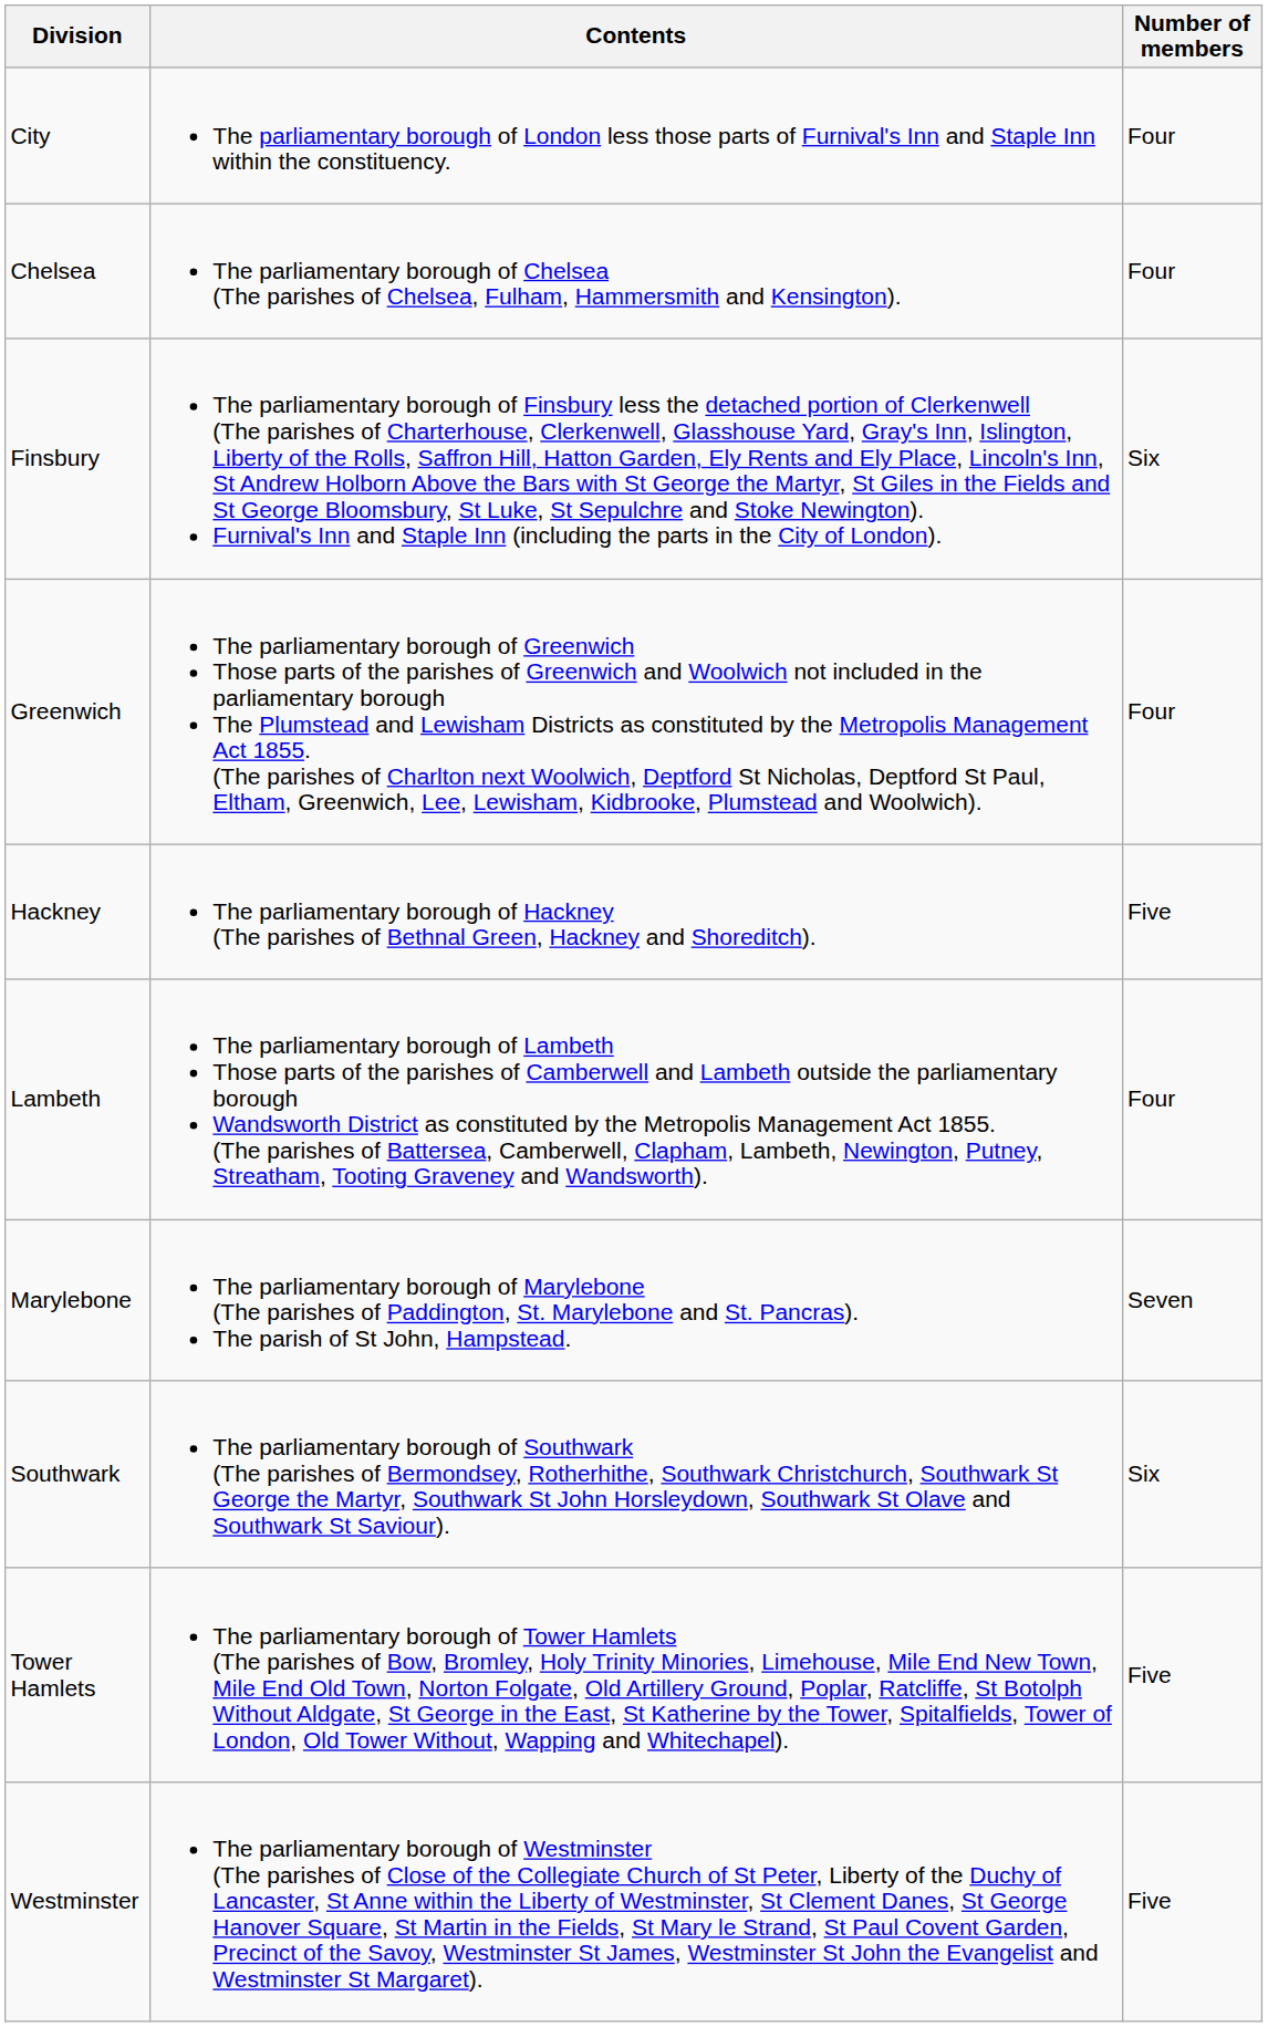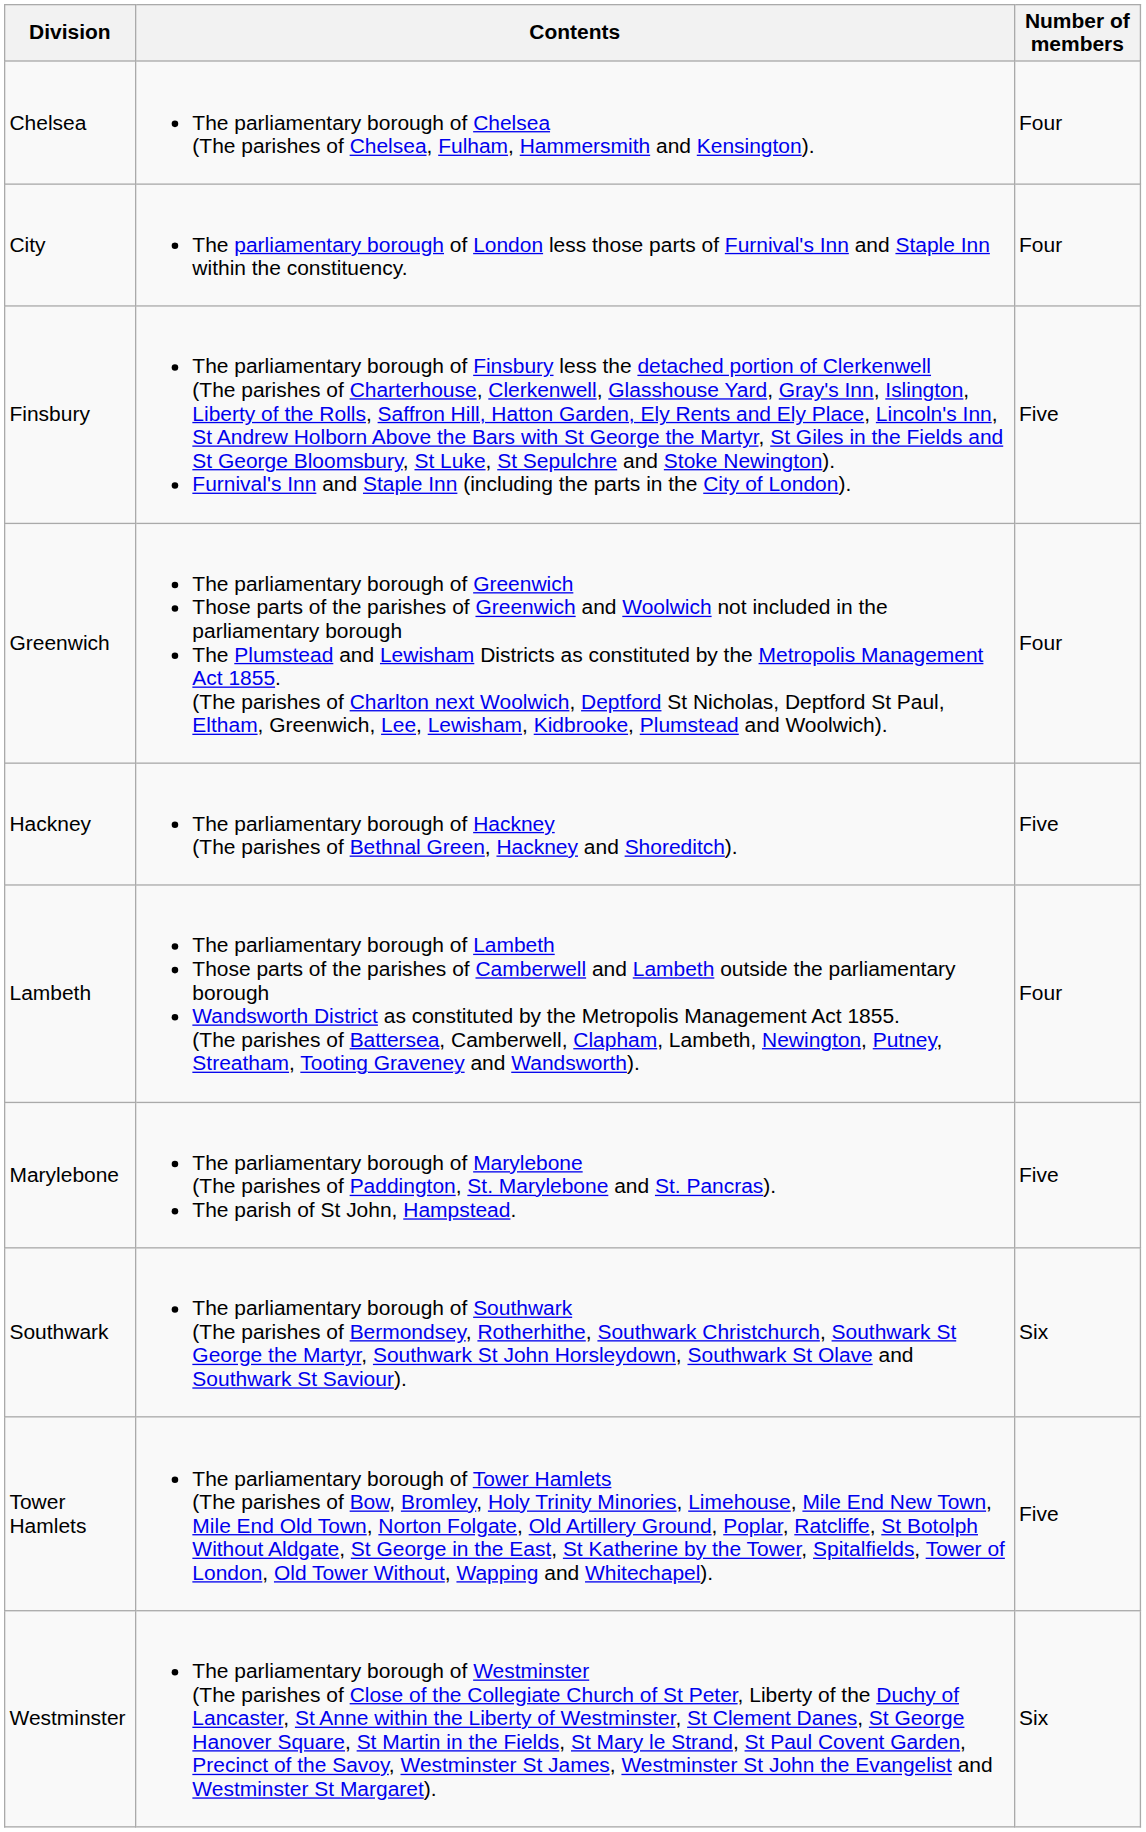rows swapped: City <-> Chelsea
Finsbury | Number of members: Six -> Five
Marylebone | Number of members: Seven -> Five
Westminster | Number of members: Five -> Six
